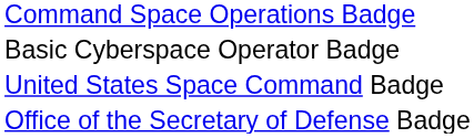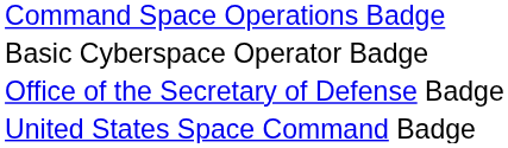rows swapped: Office of the Secretary of Defense Badge <-> United States Space Command Badge
